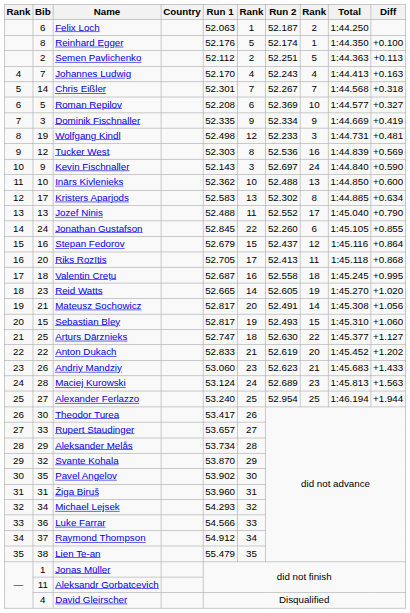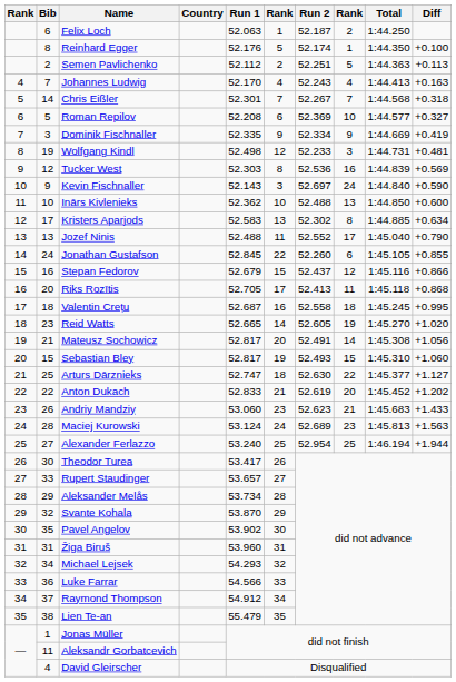Stepan Fedorov | Diff: +0.864 -> +0.866
